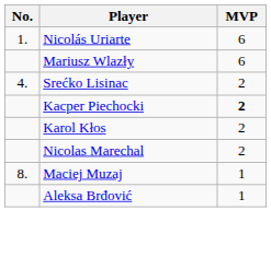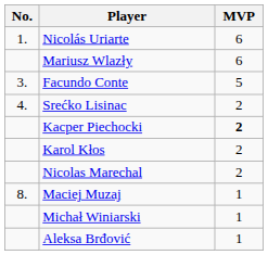+ row: 3. | Facundo Conte | 5
+ row: Michał Winiarski | 1
